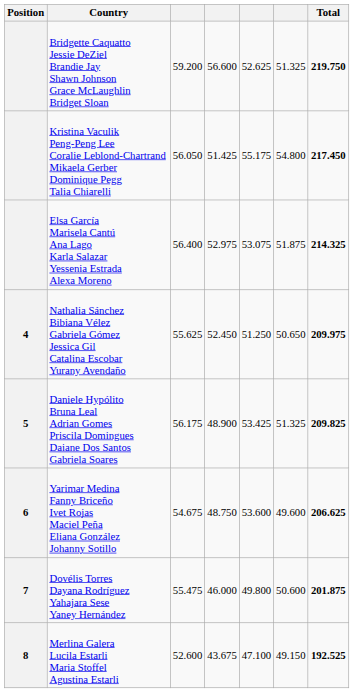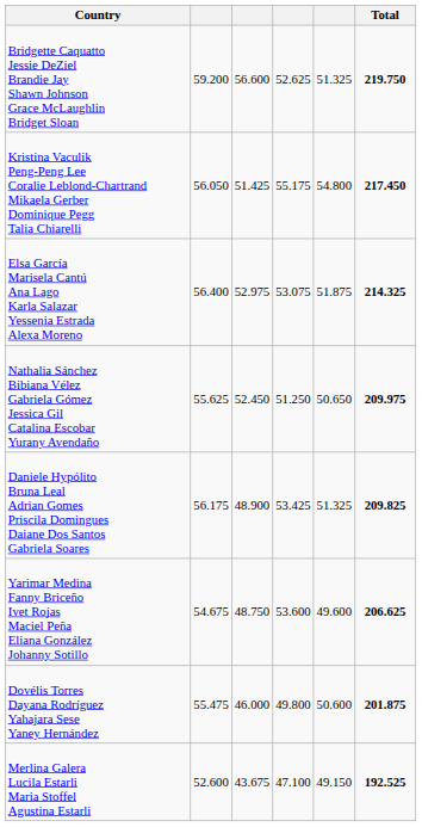- column: Position | 4 | 5 | 6 | 7 | 8
